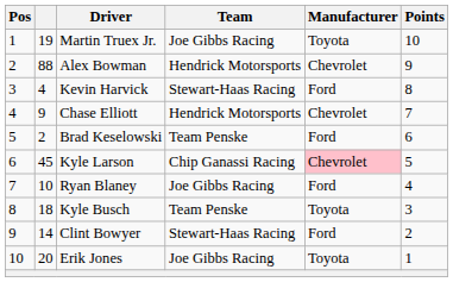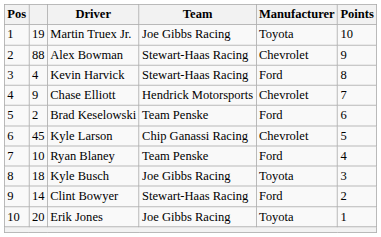Alex Bowman | Team: Hendrick Motorsports -> Stewart-Haas Racing
Kyle Larson | Manufacturer: pink background -> no background
Ryan Blaney | Team: Joe Gibbs Racing -> Team Penske
Kyle Busch | Team: Team Penske -> Joe Gibbs Racing
